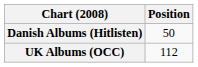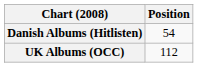Danish Albums (Hitlisten) | Position: 50 -> 54
